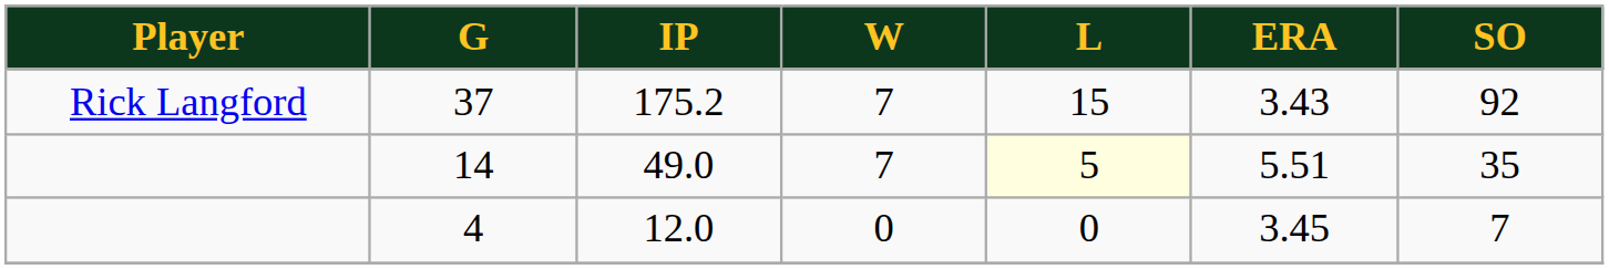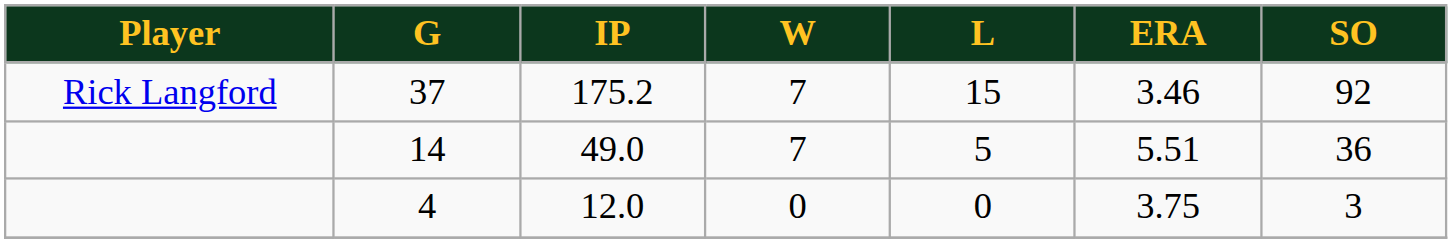37 | ERA: 3.43 -> 3.46
14 | L: lightyellow background -> no background
14 | SO: 35 -> 36
4 | ERA: 3.45 -> 3.75
4 | SO: 7 -> 3
